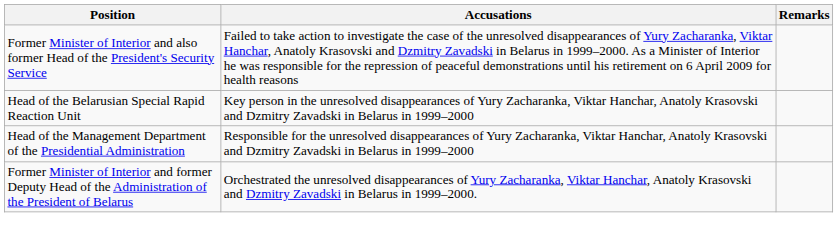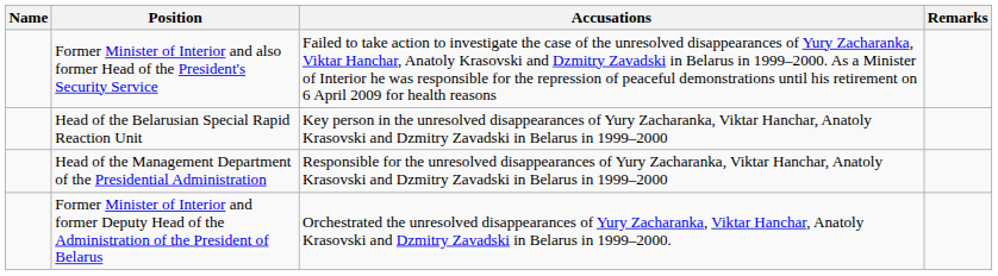+ column: Name
